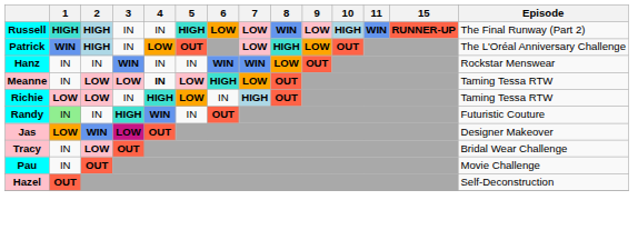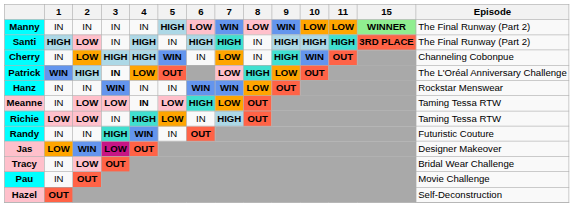+ row: Manny | IN | IN | IN | IN | HIGH | LOW | WIN | LOW | WIN | LOW | LOW | WINNER | The Final Runway (Part 2)
- row: Russell | HIGH | HIGH | IN | IN | HIGH | LOW | LOW | WIN | LOW | HIGH | WIN | RUNNER-UP | The Final Runway (Part 2)
+ row: Santi | HIGH | LOW | IN | HIGH | IN | HIGH | HIGH | IN | HIGH | HIGH | HIGH | 3RD PLACE | The Final Runway (Part 2)
+ row: Cherry | IN | LOW | HIGH | HIGH | WIN | IN | LOW | IN | HIGH | WIN | OUT | Channeling Cobonpue
Patrick | 3: normal -> bold
Randy | 1: lightgreen background -> no background
